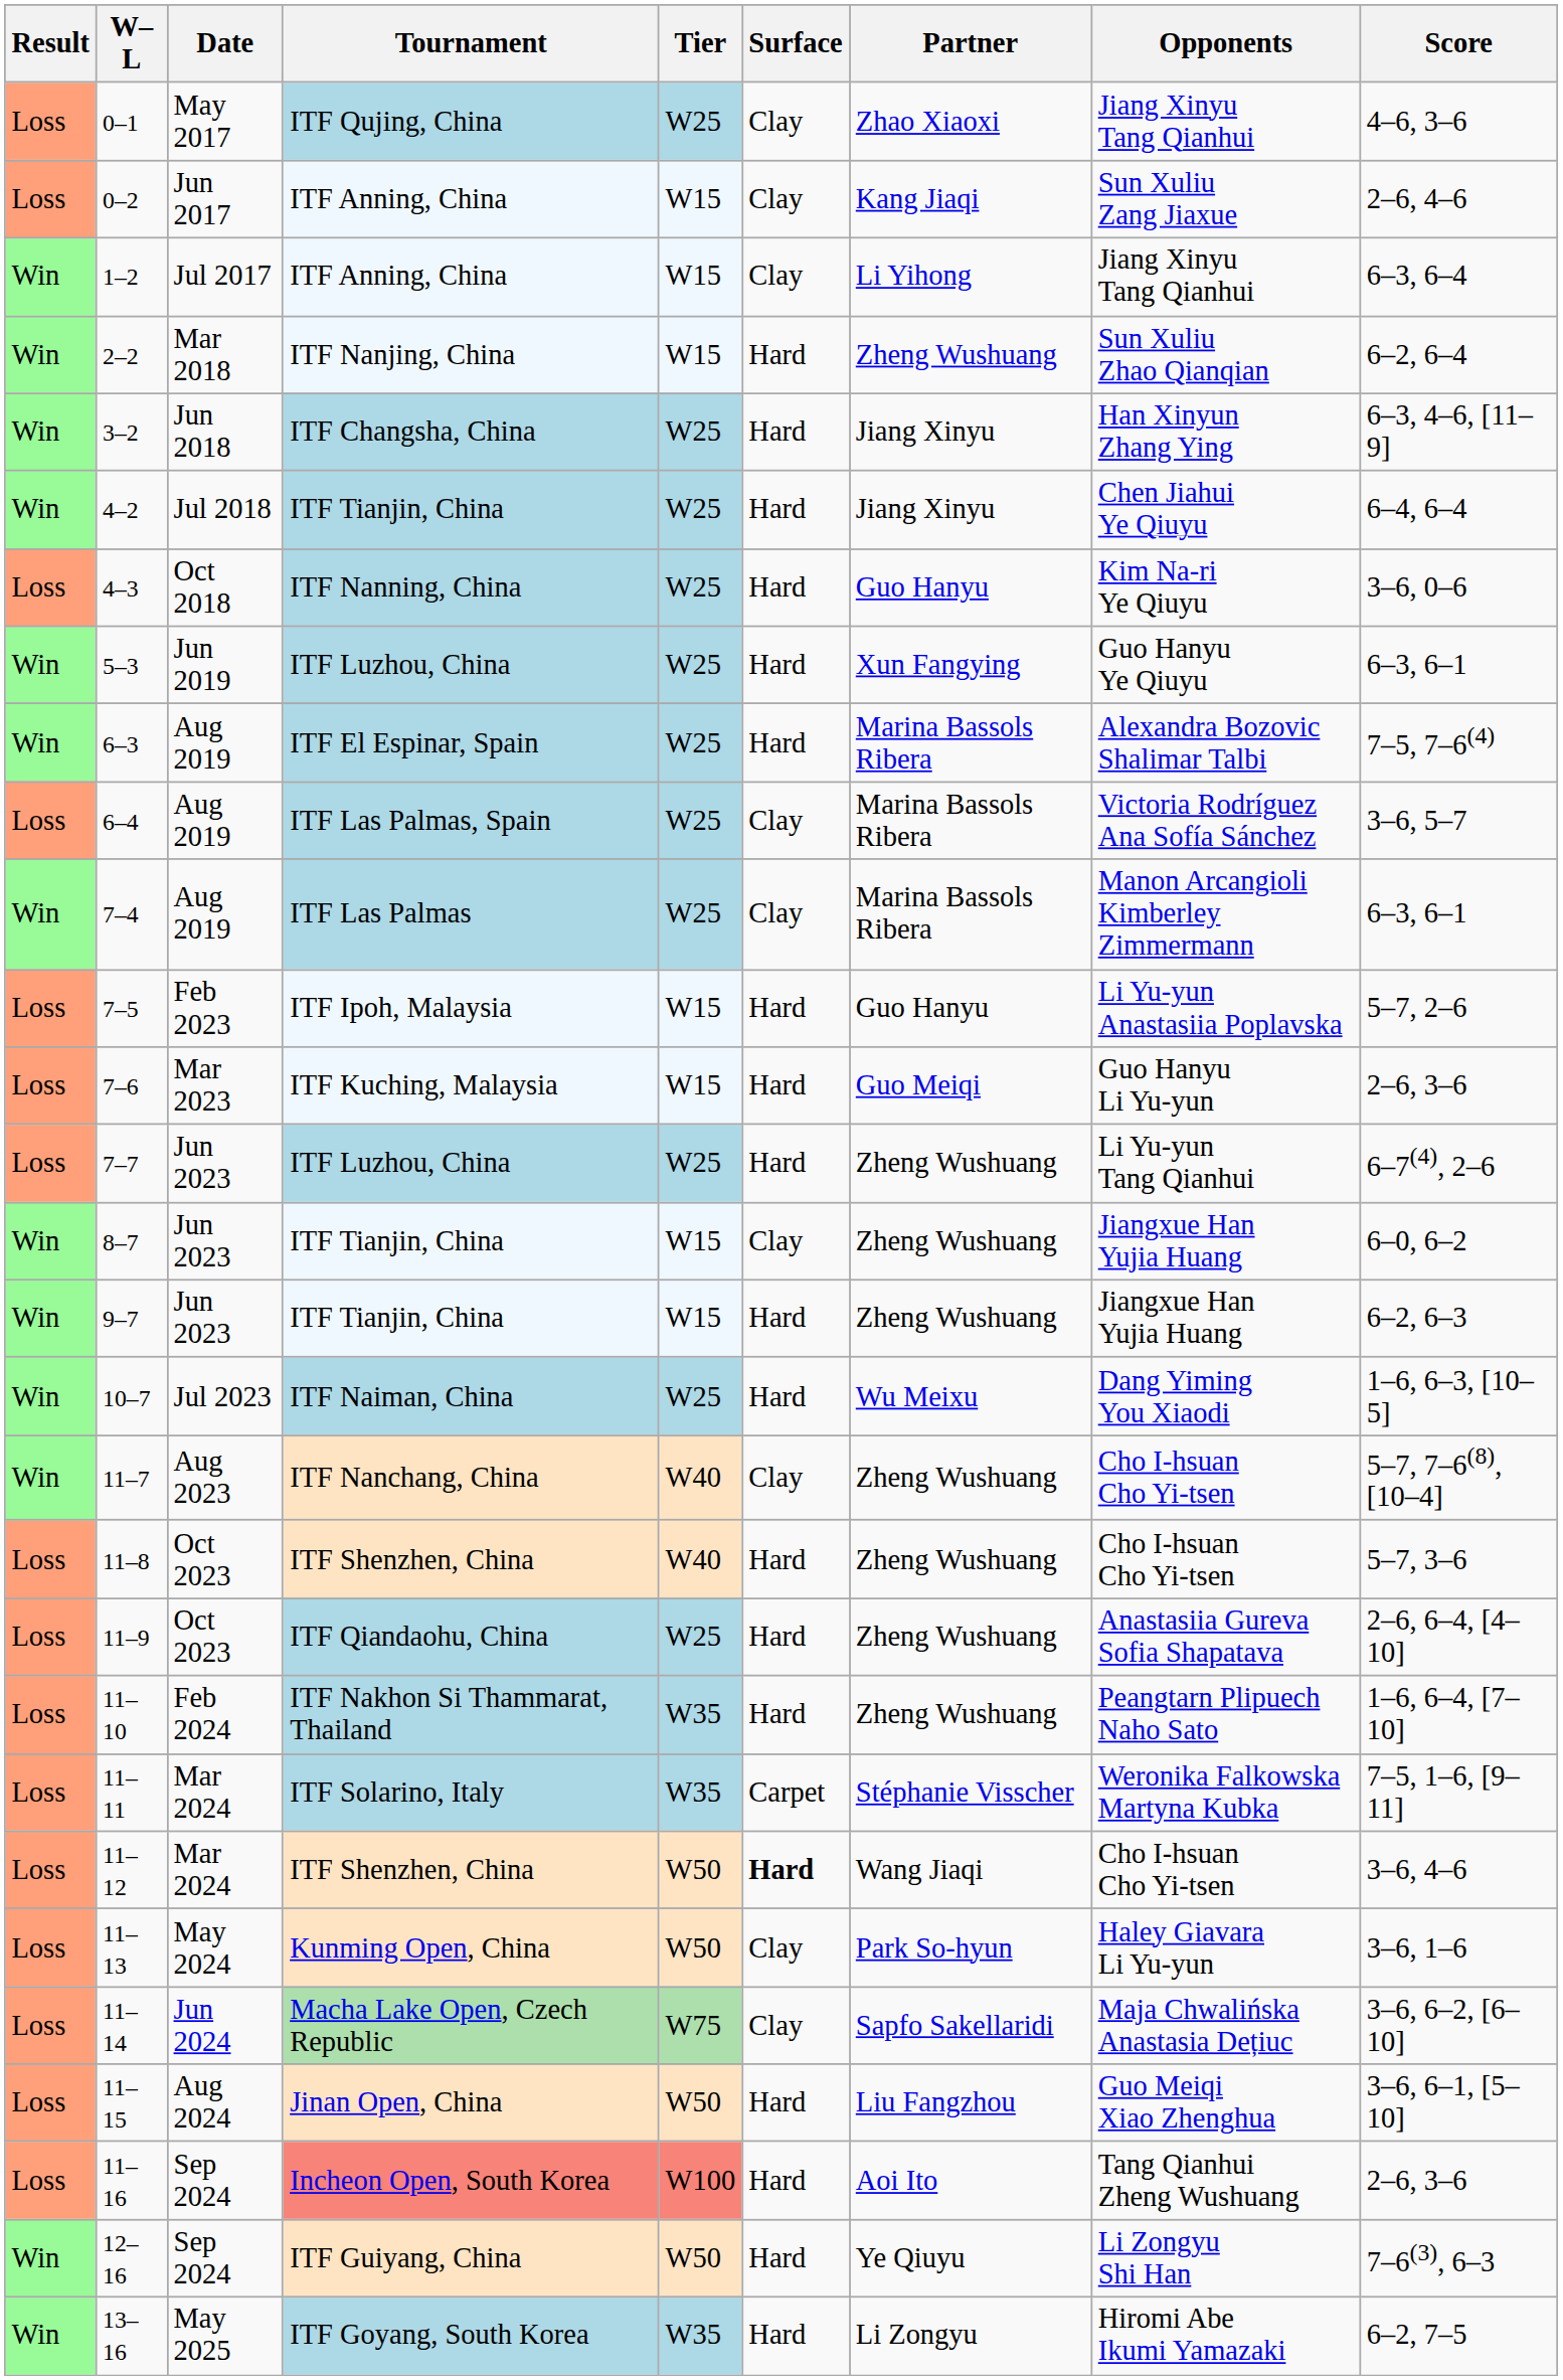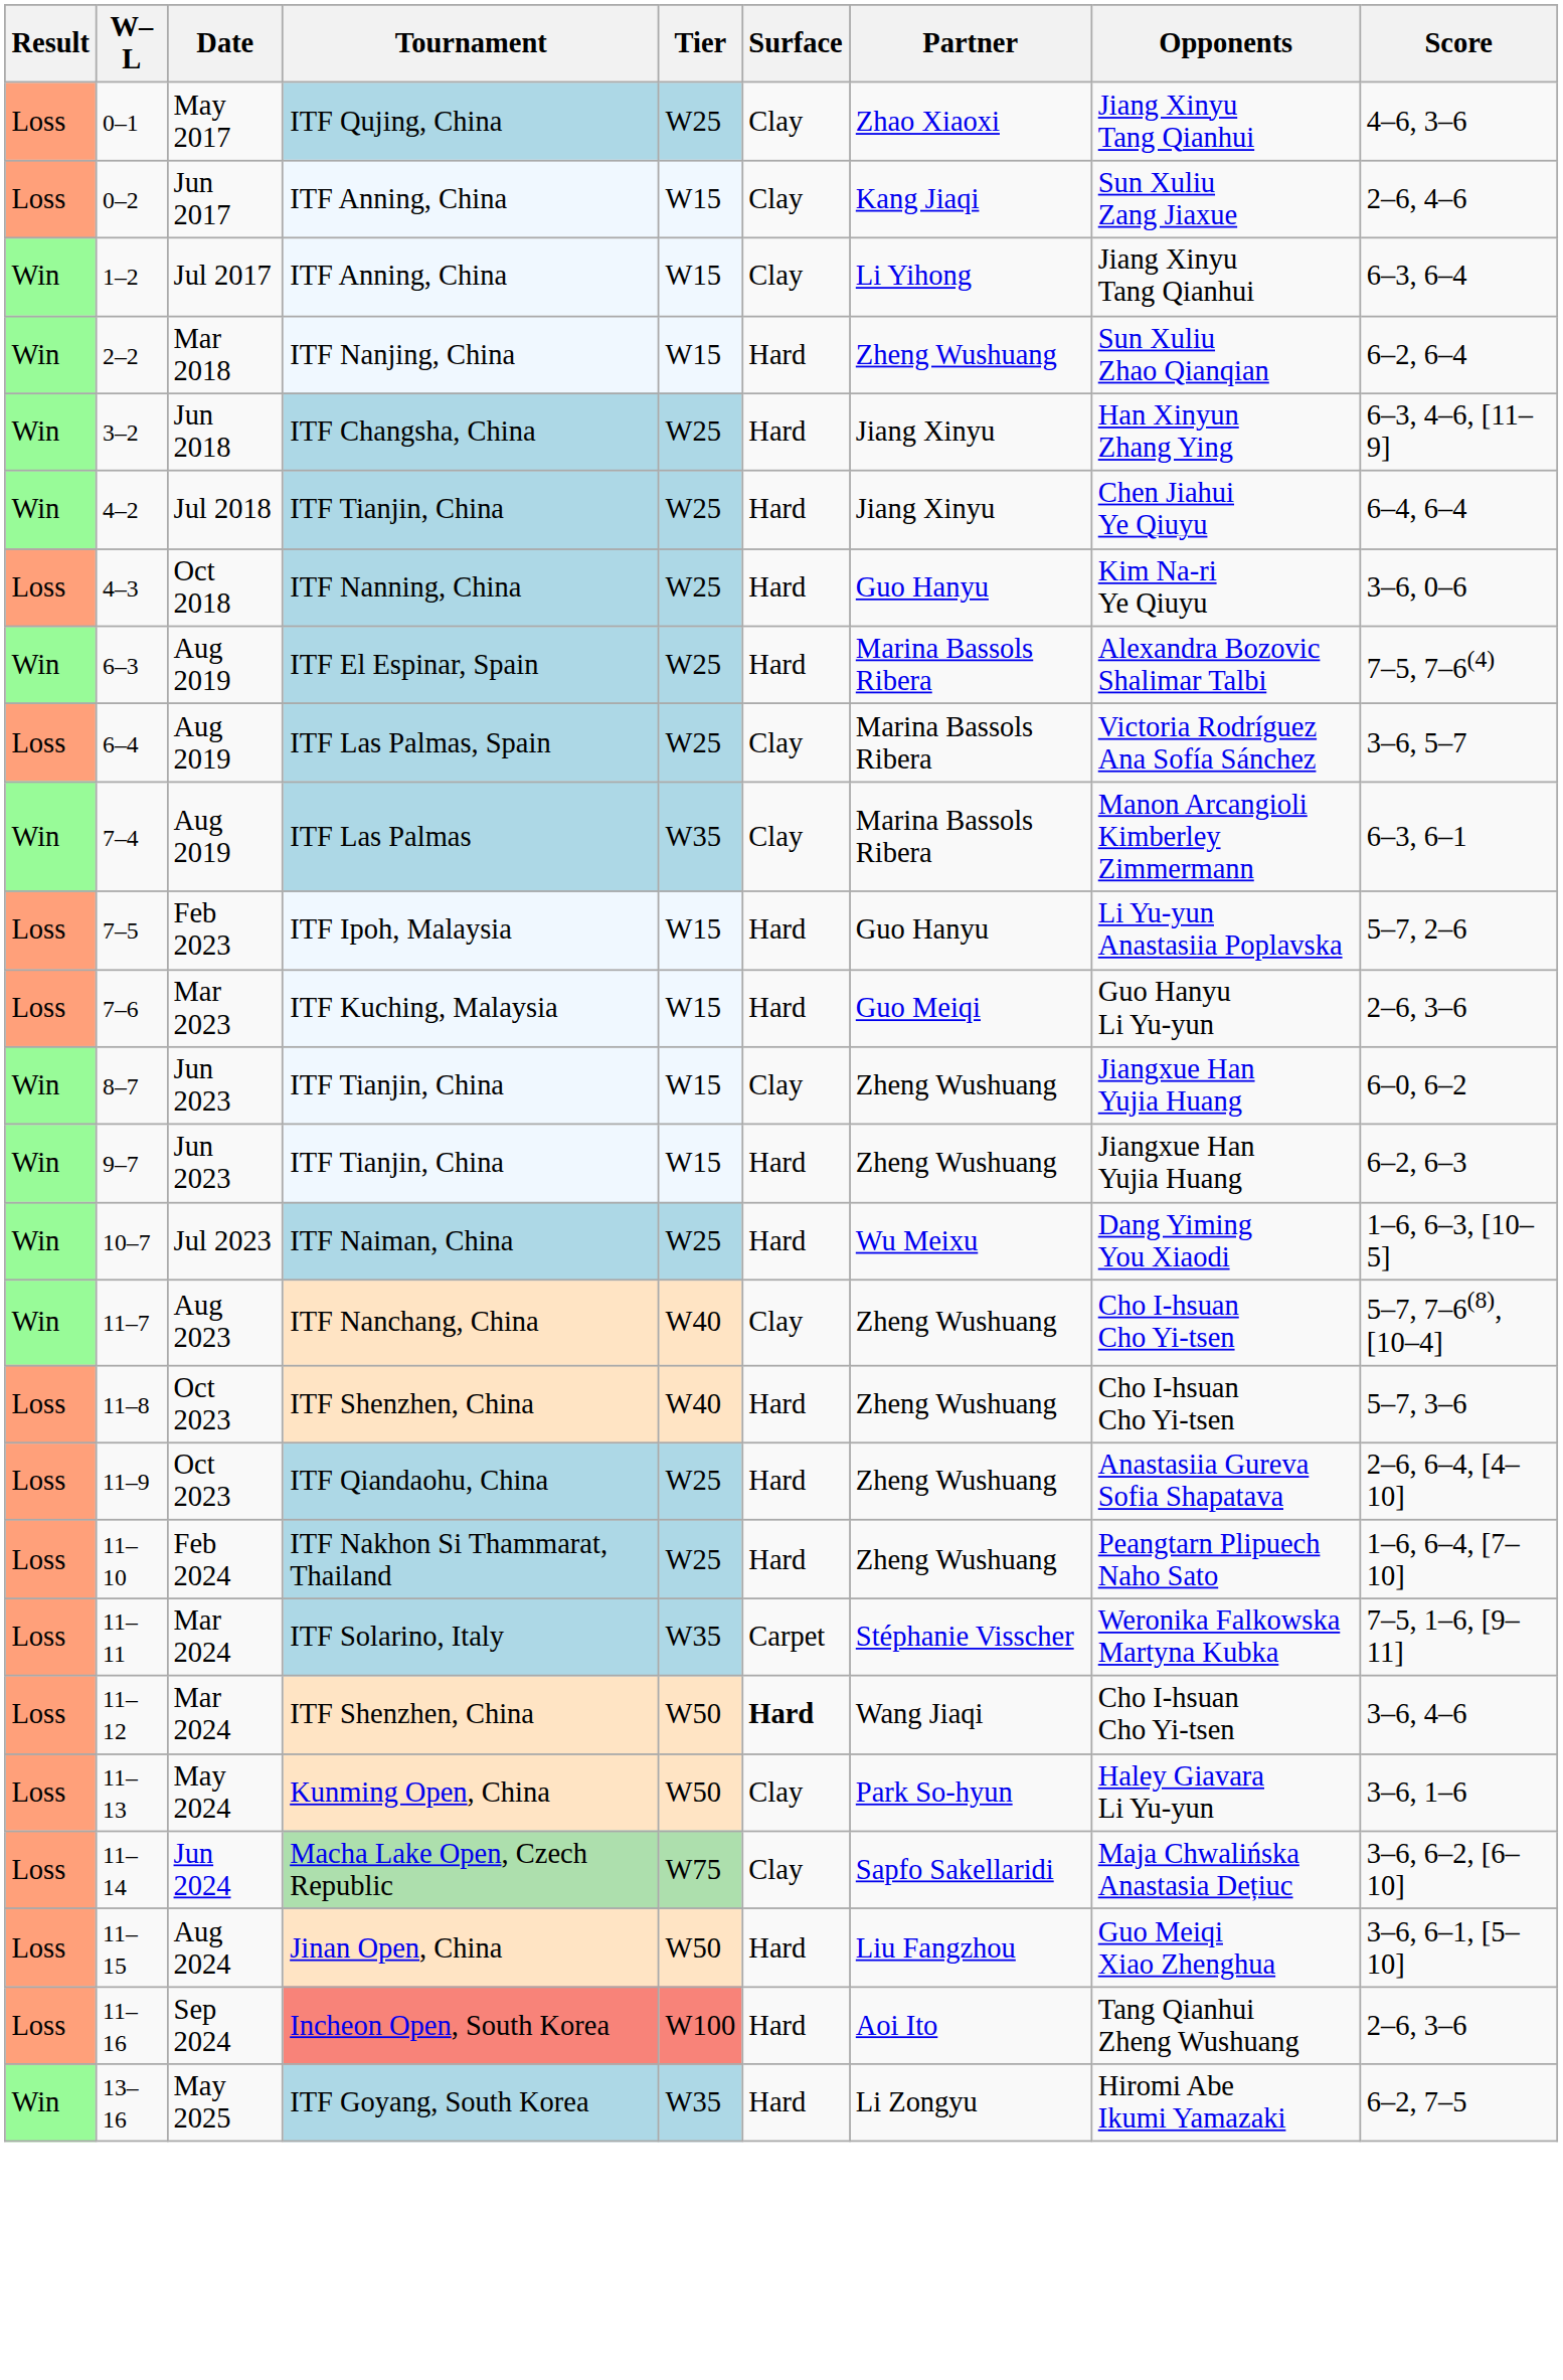- row: Win | 5–3 | Jun 2019 | ITF Luzhou, China | W25 | Hard | Xun Fangying | Guo Hanyu Ye Qiuyu | 6–3, 6–1
7–4 | Tier: W25 -> W35
- row: Loss | 7–7 | Jun 2023 | ITF Luzhou, China | W25 | Hard | Zheng Wushuang | Li Yu-yun Tang Qianhui | 6–7(4), 2–6
11–10 | Tier: W35 -> W25
- row: Win | 12–16 | Sep 2024 | ITF Guiyang, China | W50 | Hard | Ye Qiuyu | Li Zongyu Shi Han | 7–6(3), 6–3
